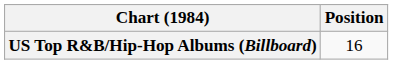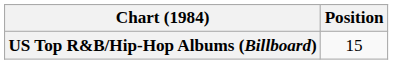US Top R&B/Hip-Hop Albums (Billboard) | Position: 16 -> 15
